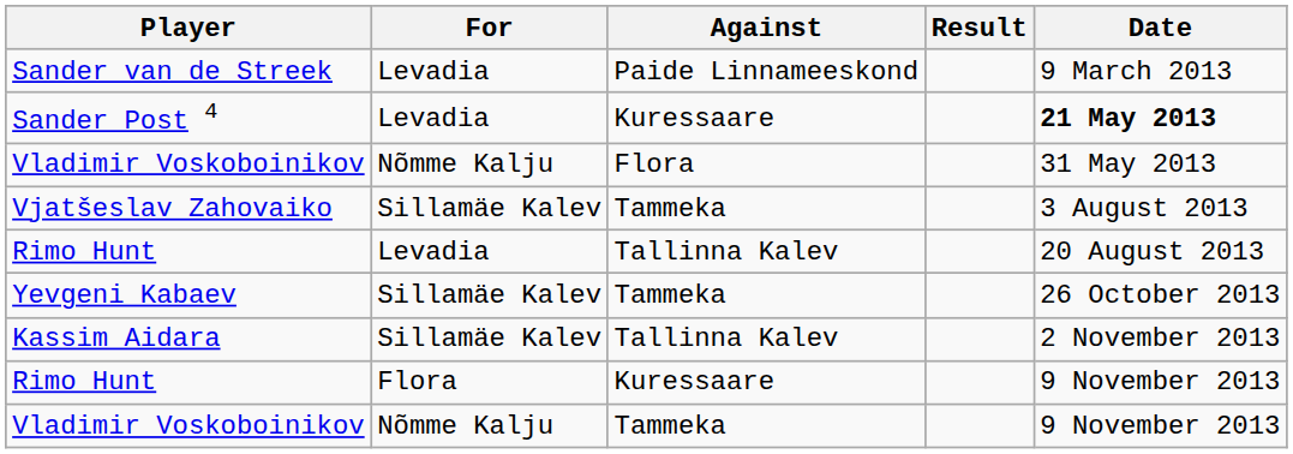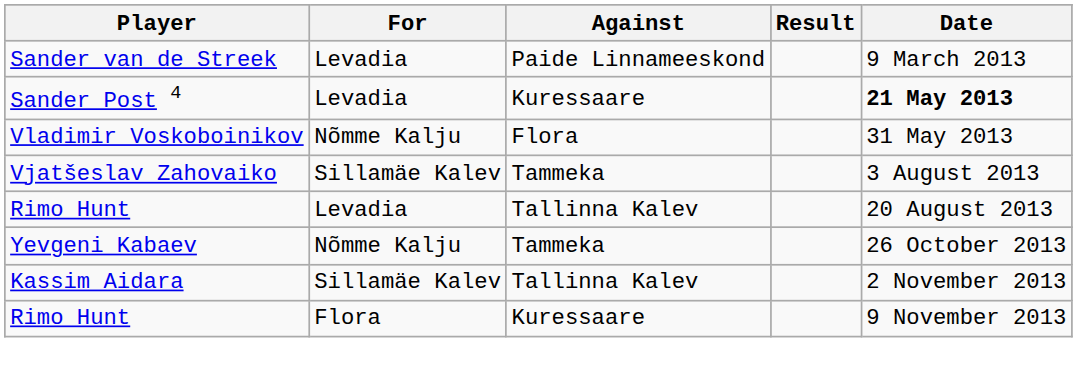Yevgeni Kabaev | For: Sillamäe Kalev -> Nõmme Kalju
- row: Vladimir Voskoboinikov | Nõmme Kalju | Tammeka | 9 November 2013
